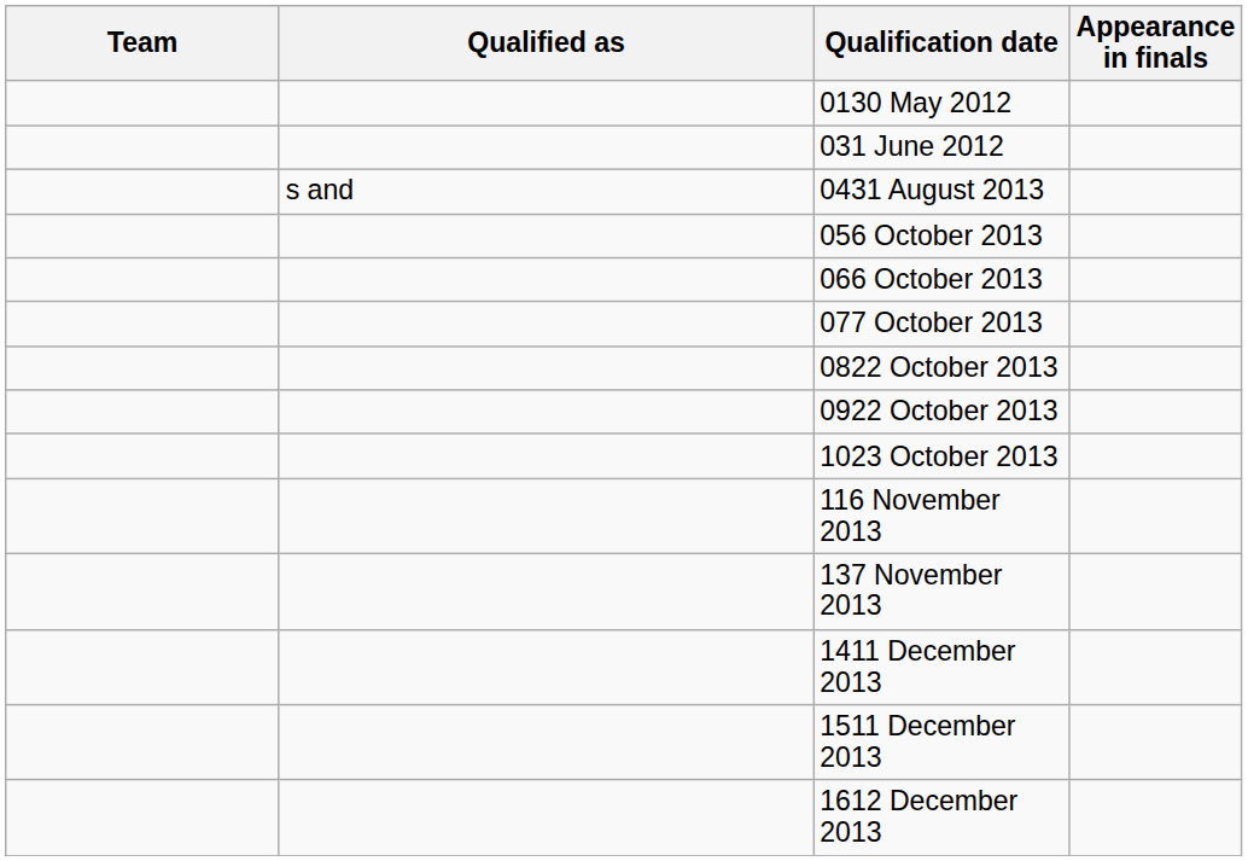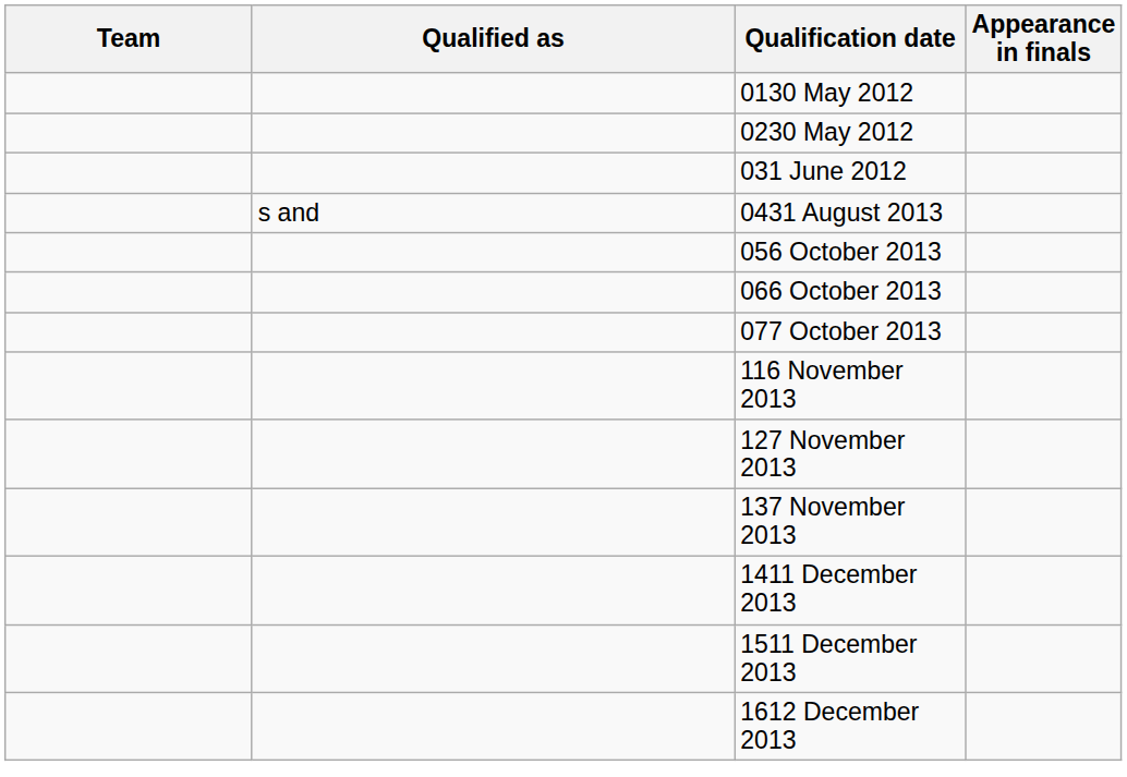+ row: 0230 May 2012
- row: 0822 October 2013
- row: 0922 October 2013
- row: 1023 October 2013
+ row: 127 November 2013
